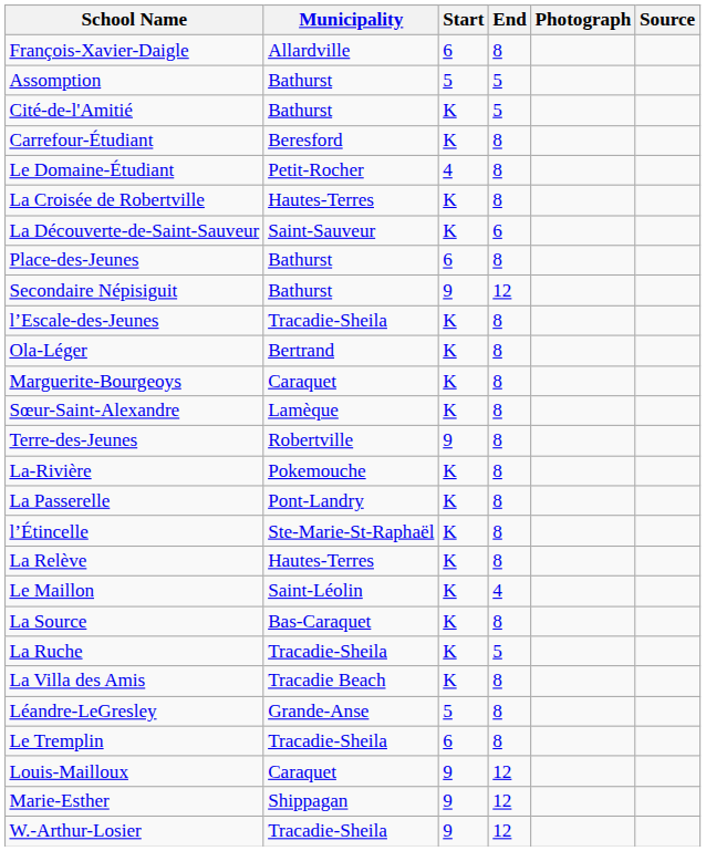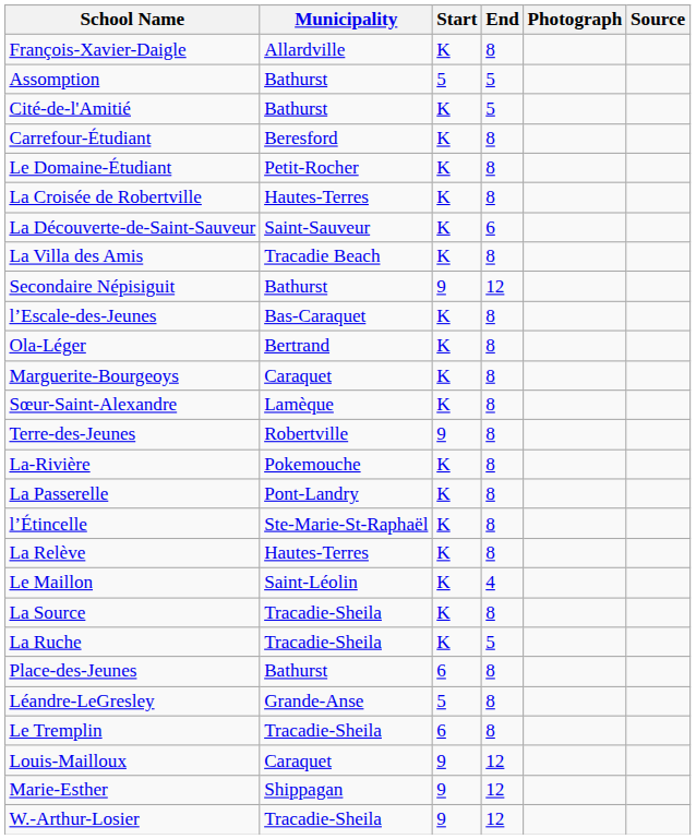François-Xavier-Daigle | Start: 6 -> K
Le Domaine-Étudiant | Start: 4 -> K
rows swapped: Place-des-Jeunes <-> La Villa des Amis
l’Escale-des-Jeunes | Municipality: Tracadie-Sheila -> Bas-Caraquet
La Source | Municipality: Bas-Caraquet -> Tracadie-Sheila
